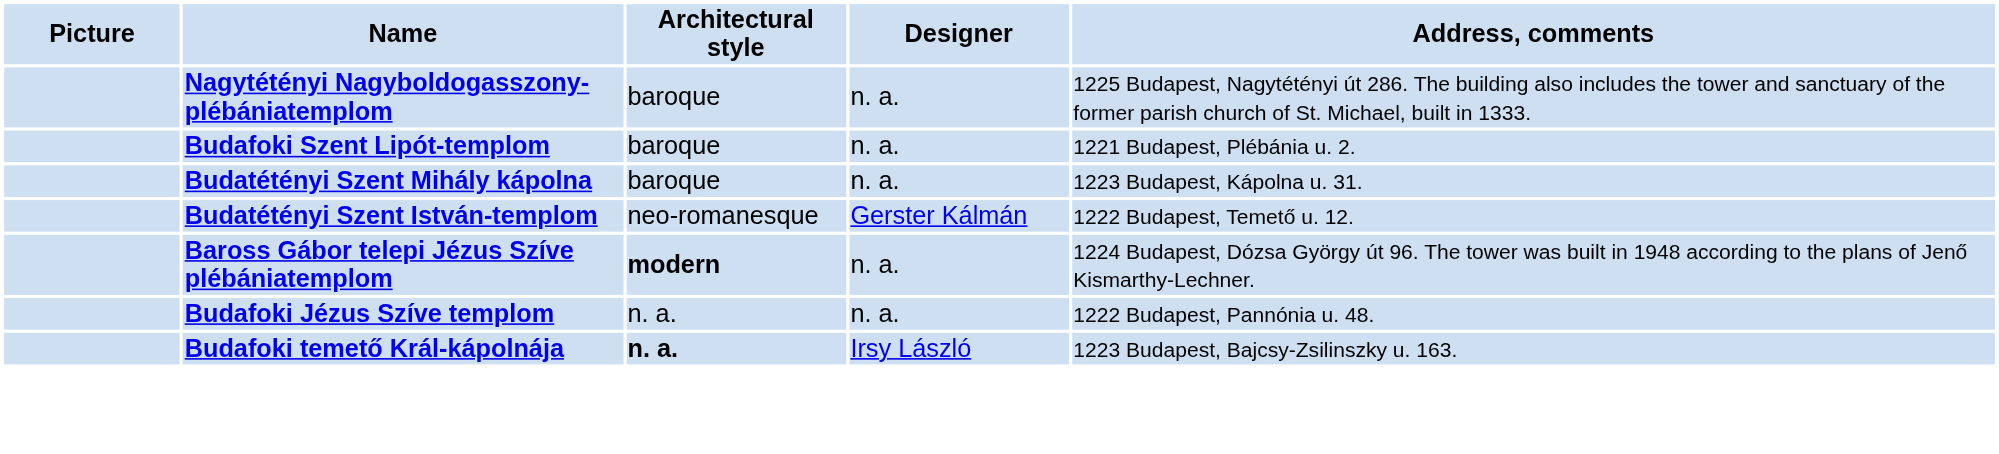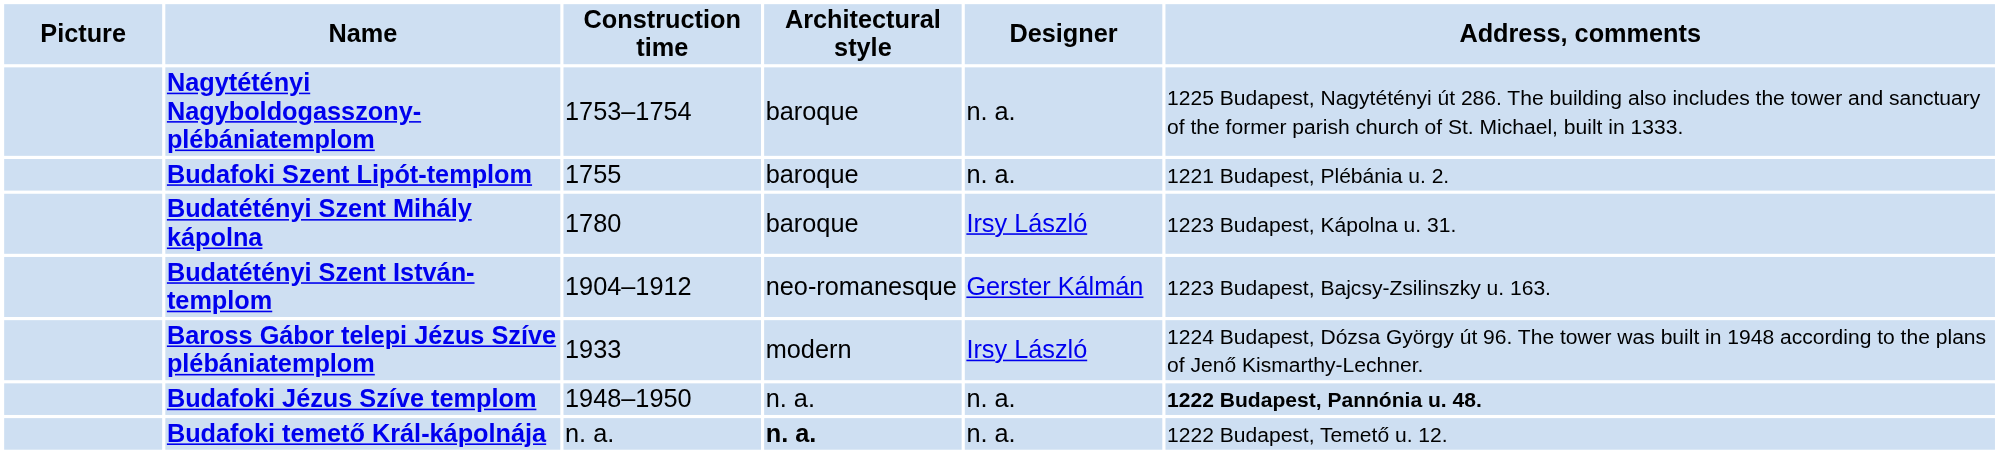+ column: Construction time | 1753–1754 | 1755 | 1780 | 1904–1912 | 1933 | 1948–1950 | n. a.
Budatétényi Szent Mihály kápolna | Designer: n. a. -> Irsy László
Budatétényi Szent István-templom | Address, comments: 1222 Budapest, Temető u. 12. -> 1223 Budapest, Bajcsy-Zsilinszky u. 163.
Baross Gábor telepi Jézus Szíve plébániatemplom | Architectural style: bold -> normal
Baross Gábor telepi Jézus Szíve plébániatemplom | Designer: n. a. -> Irsy László
Budafoki Jézus Szíve templom | Address, comments: normal -> bold
Budafoki temető Král-kápolnája | Designer: Irsy László -> n. a.
Budafoki temető Král-kápolnája | Address, comments: 1223 Budapest, Bajcsy-Zsilinszky u. 163. -> 1222 Budapest, Temető u. 12.
